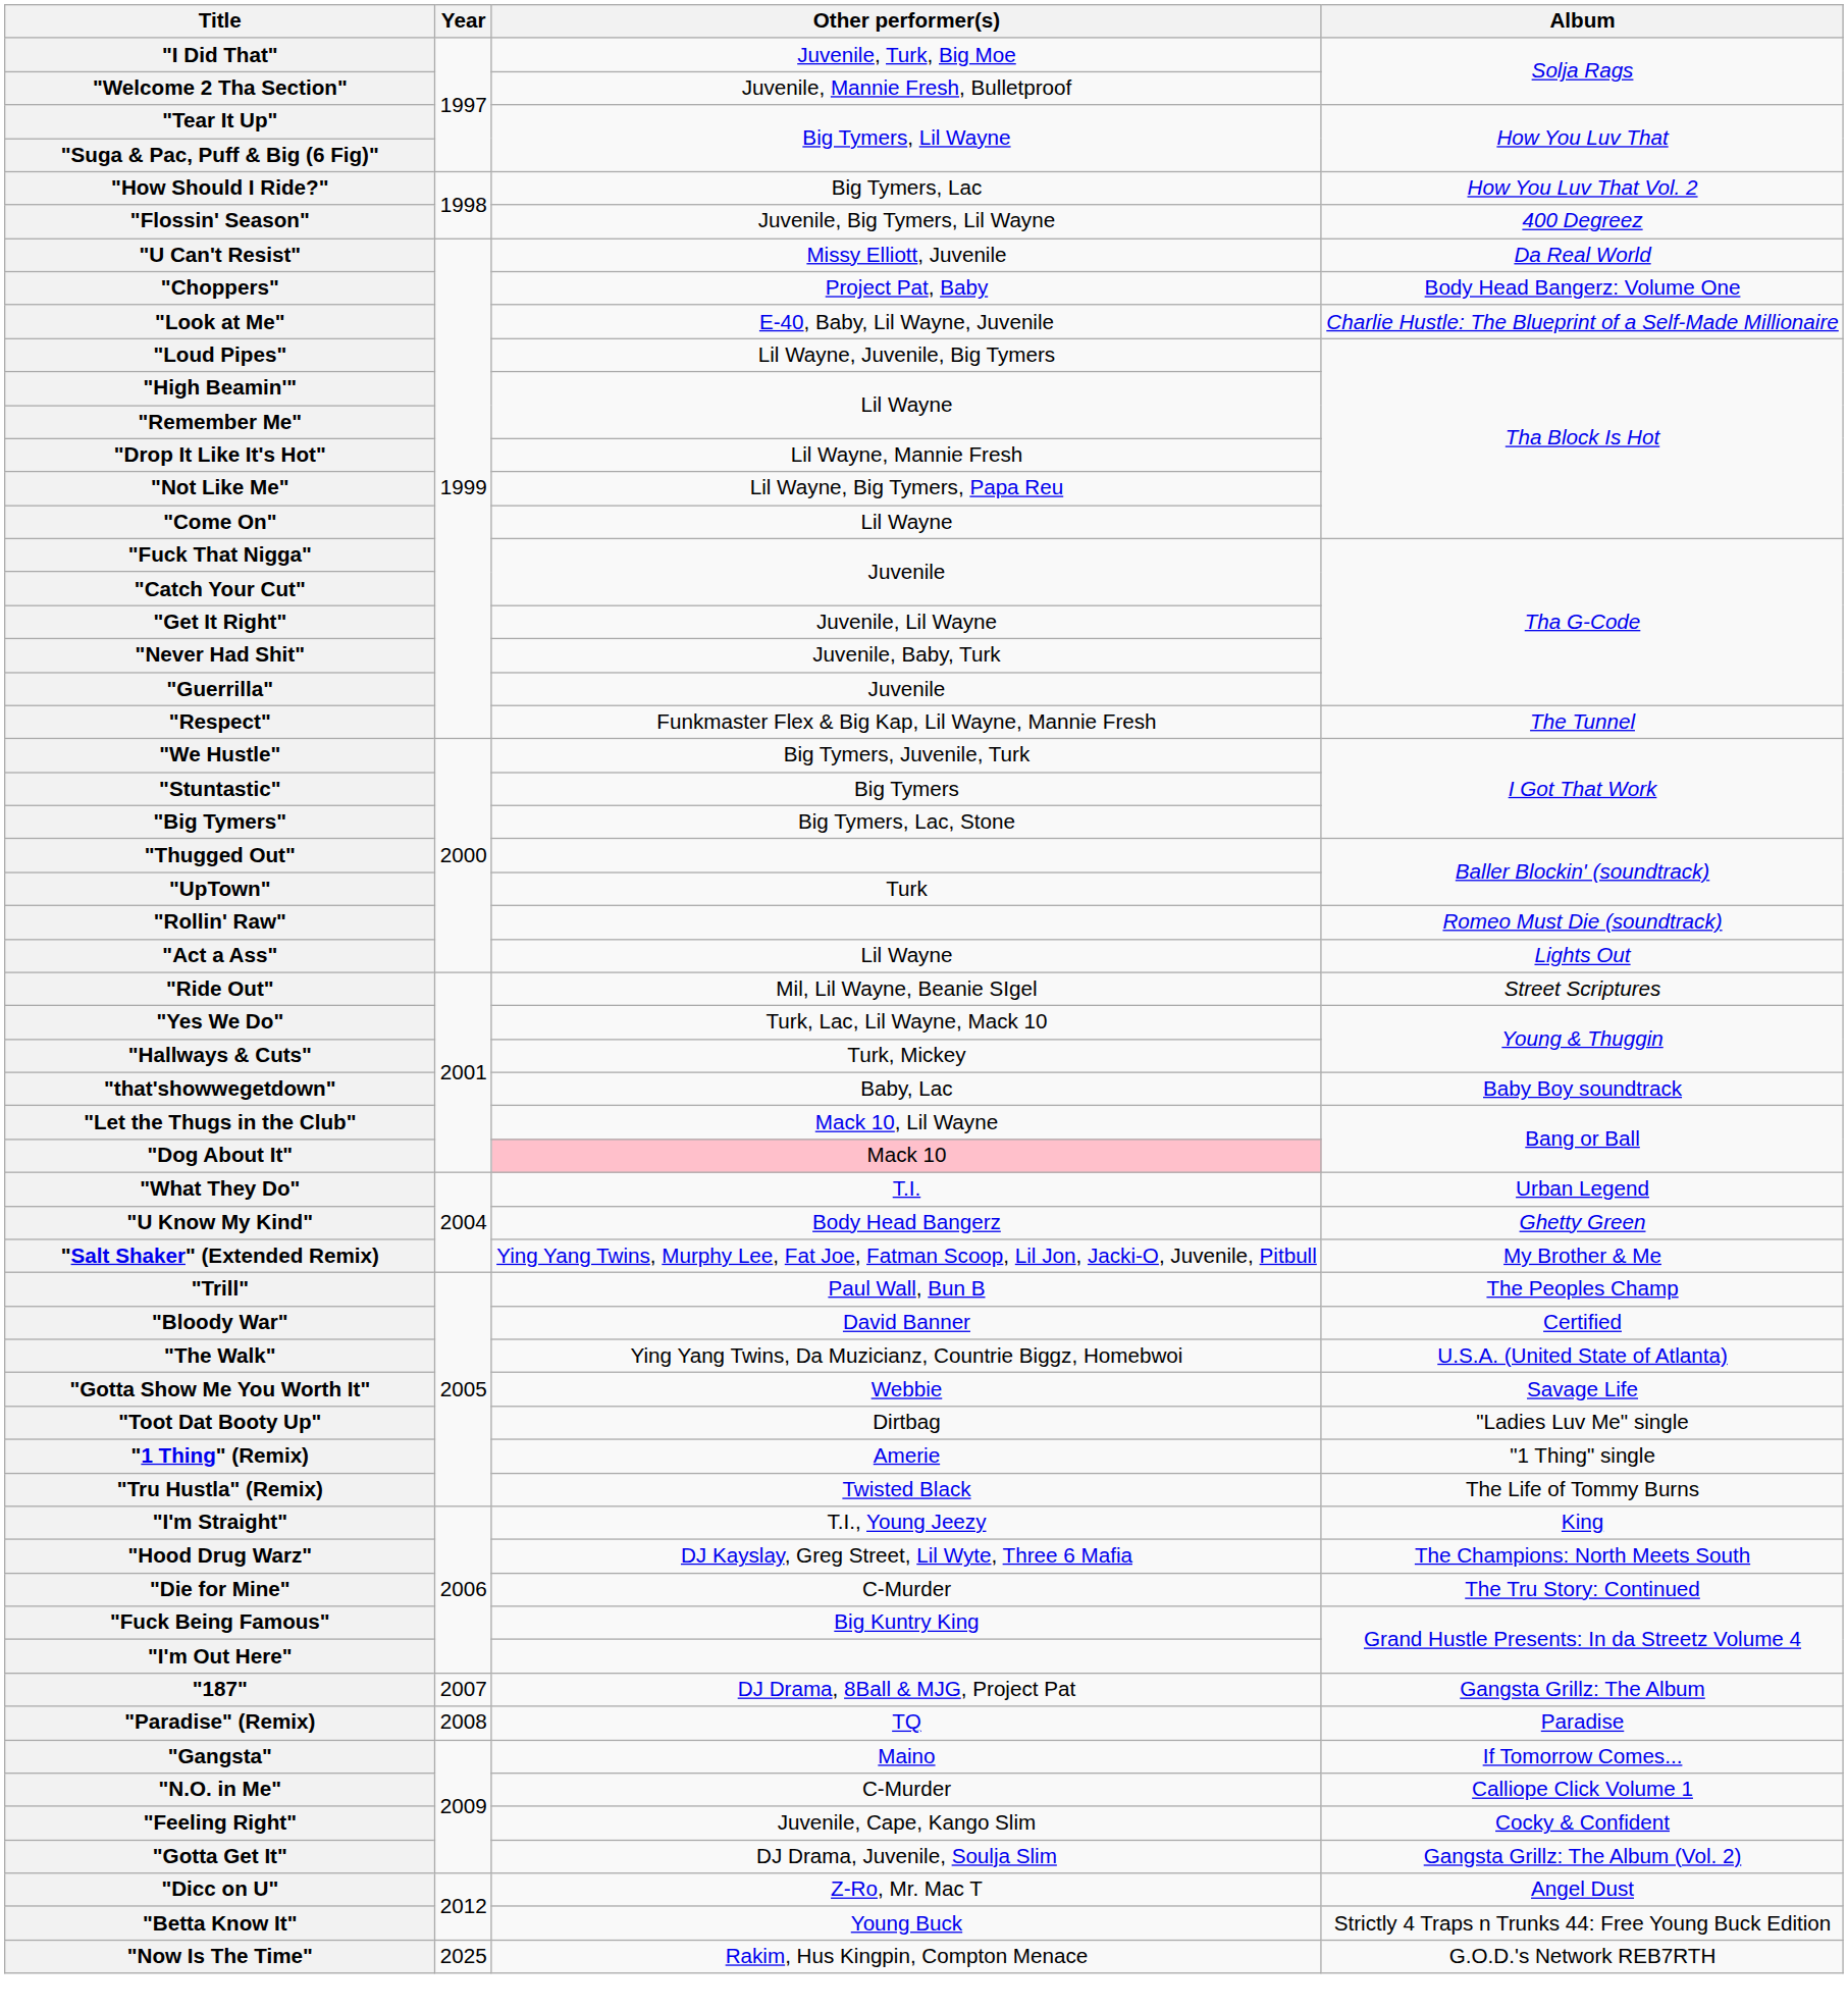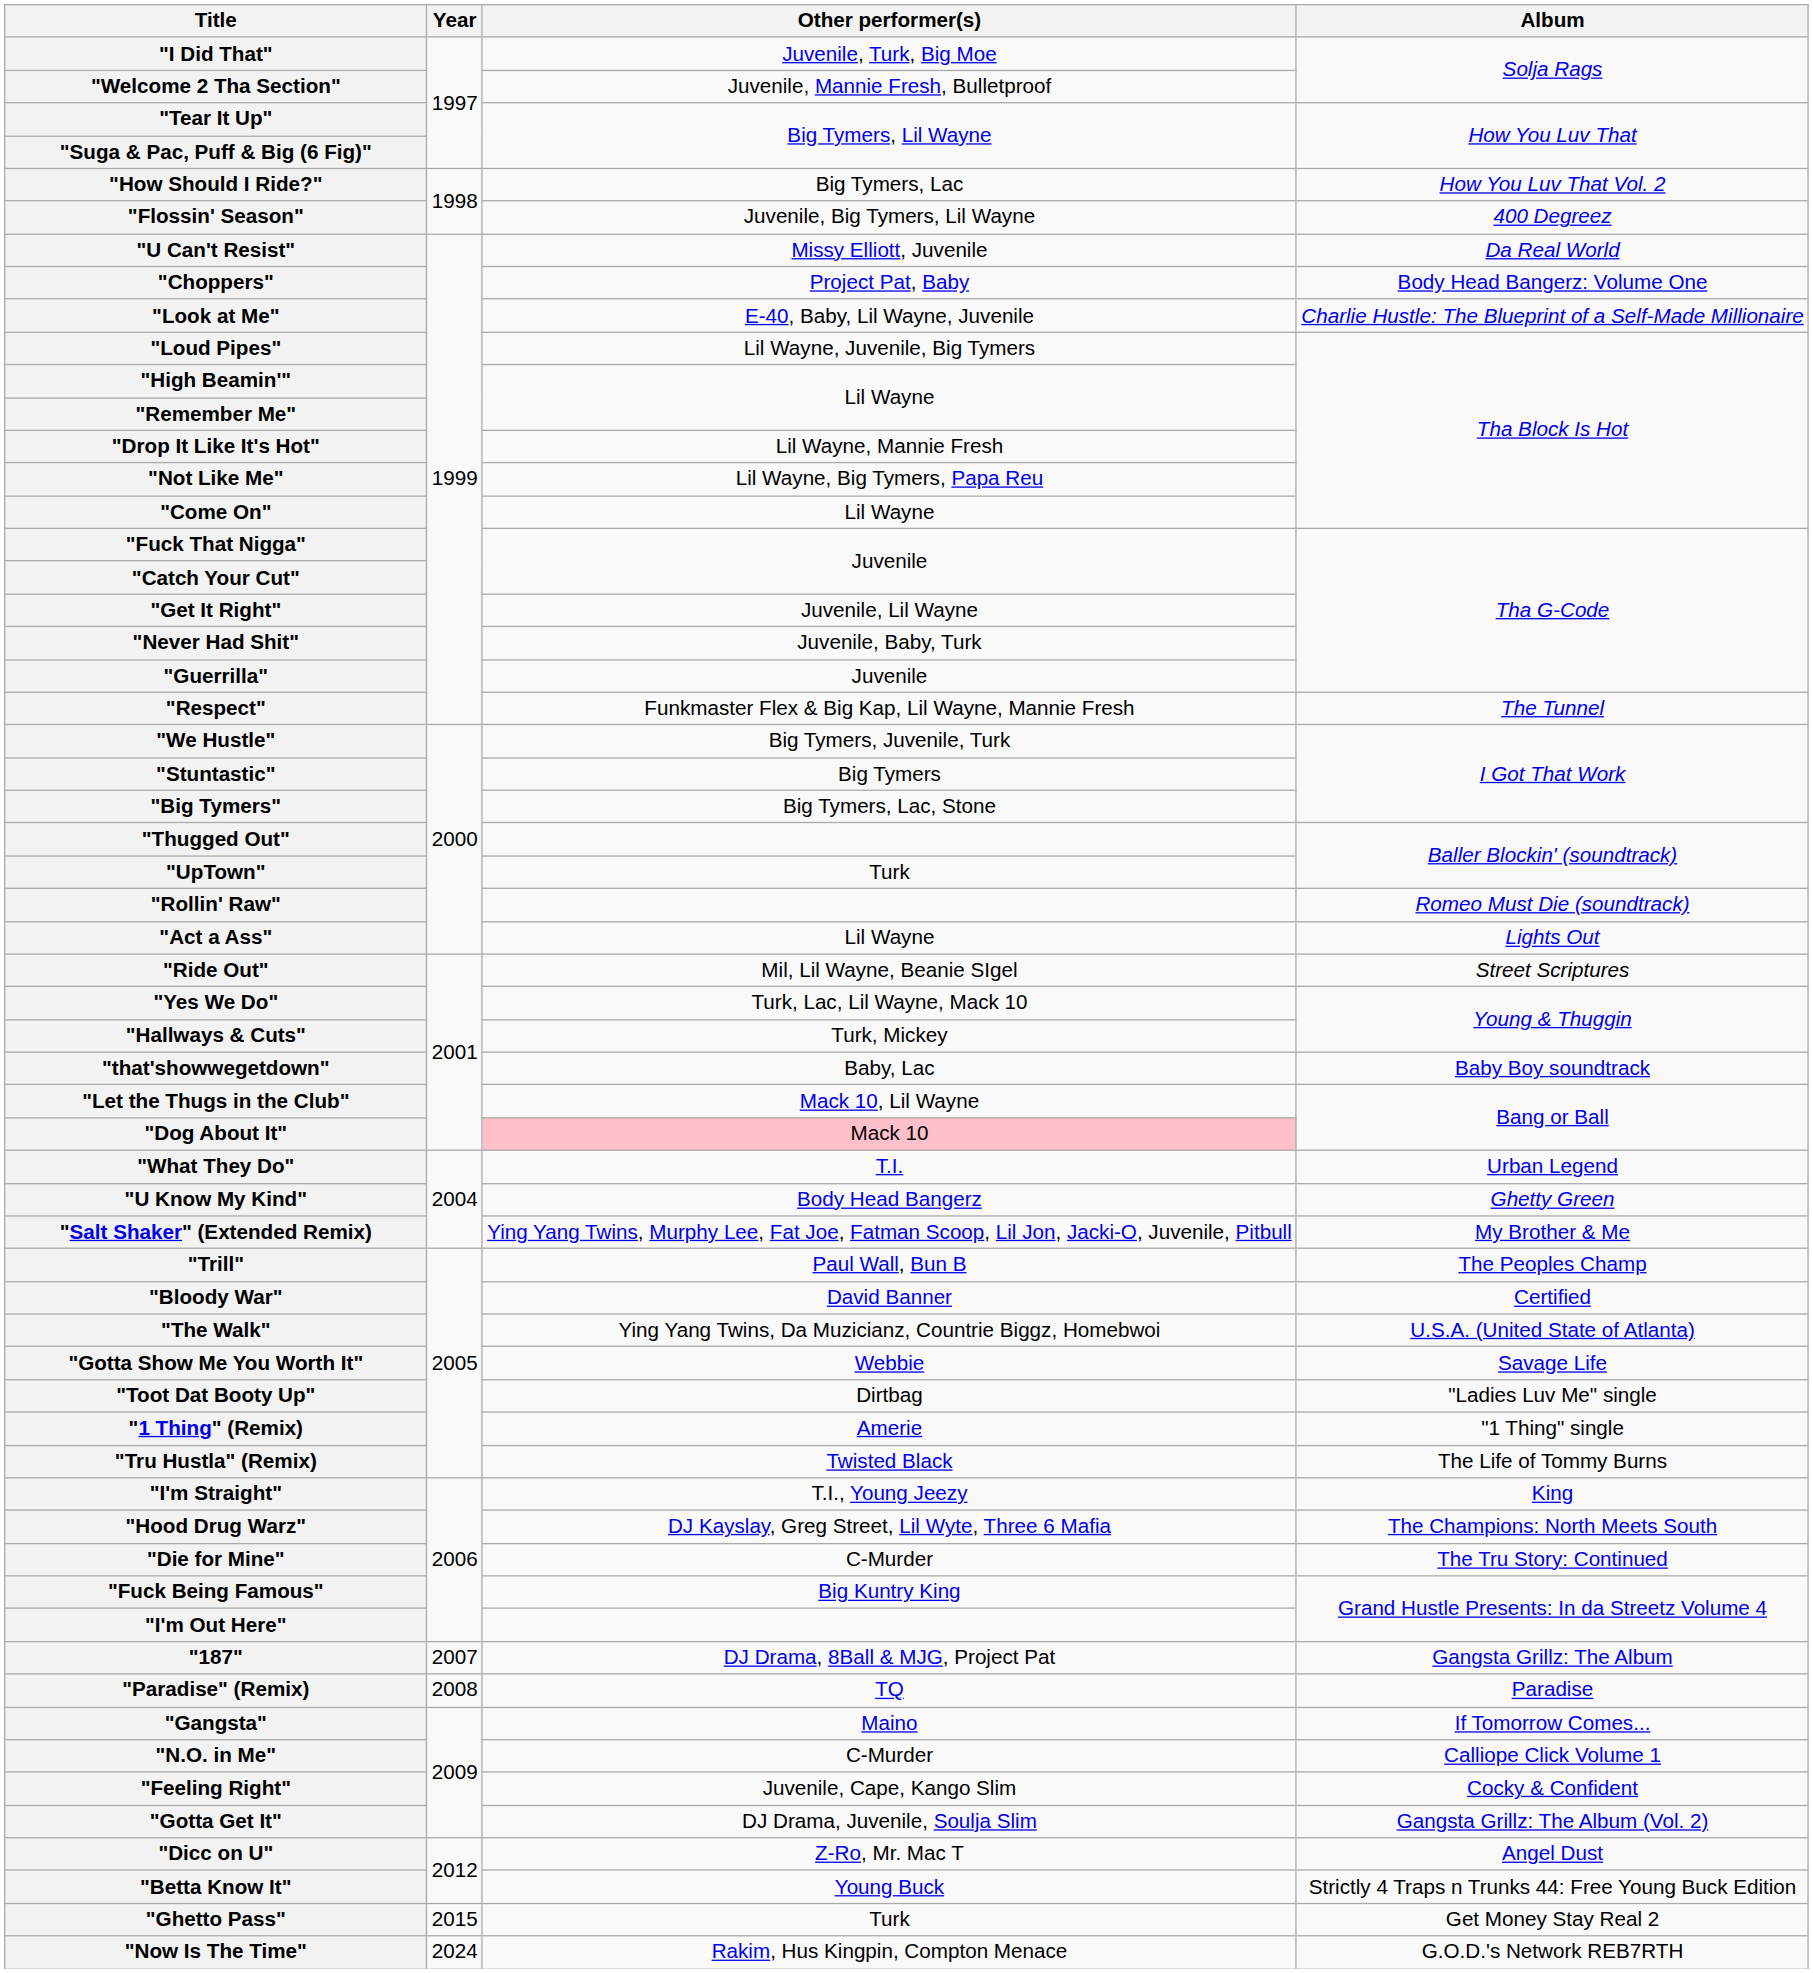+ row: "Ghetto Pass" | 2015 | Turk | Get Money Stay Real 2
"Now Is The Time" | Year: 2025 -> 2024
